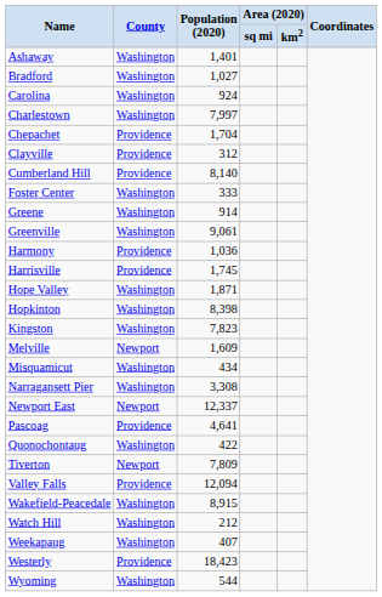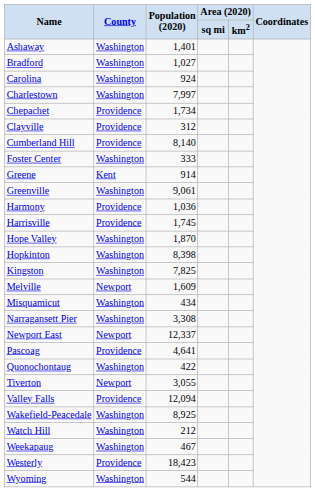Chepachet | Population (2020): 1,704 -> 1,734
Greene | County: Washington -> Kent
Hope Valley | Population (2020): 1,871 -> 1,870
Kingston | Population (2020): 7,823 -> 7,825
Tiverton | Population (2020): 7,809 -> 3,055
Wakefield-Peacedale | Population (2020): 8,915 -> 8,925
Weekapaug | Population (2020): 407 -> 467
